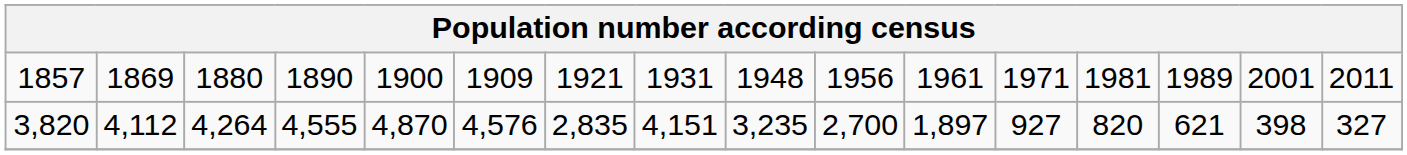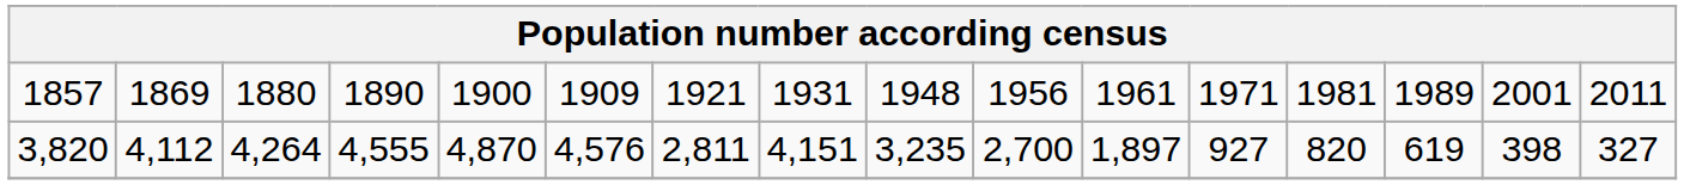3,820 | column 7: 2,835 -> 2,811
3,820 | column 14: 621 -> 619
